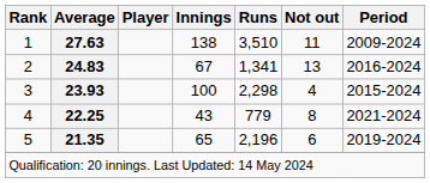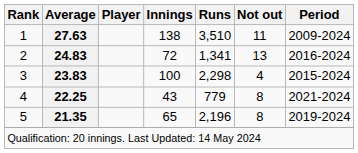2 | Innings: 67 -> 72
3 | Average: 23.93 -> 23.83
5 | Not out: 6 -> 8
